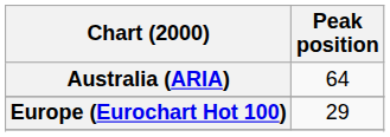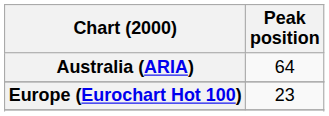Europe (Eurochart Hot 100) | Peak position: 29 -> 23
